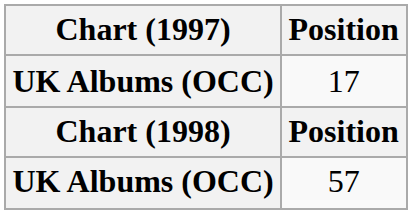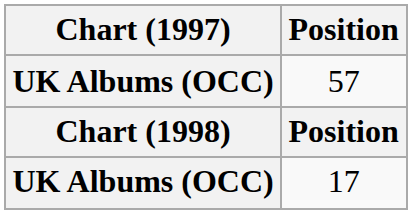rows swapped: 17 <-> 57
